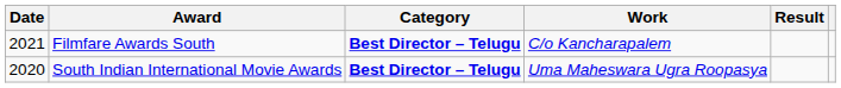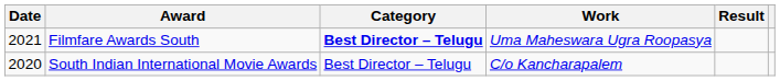Filmfare Awards South | Work: C/o Kancharapalem -> Uma Maheswara Ugra Roopasya
South Indian International Movie Awards | Category: bold -> normal
South Indian International Movie Awards | Work: Uma Maheswara Ugra Roopasya -> C/o Kancharapalem
